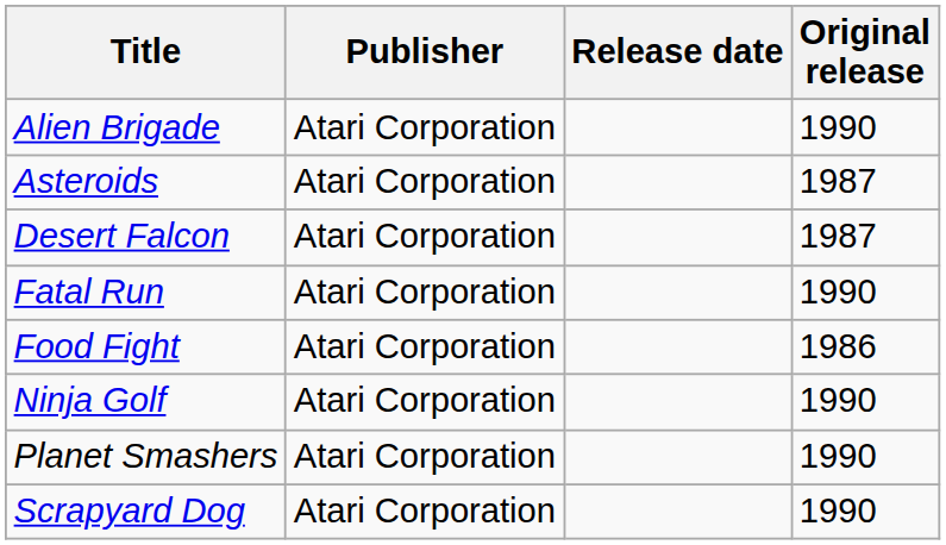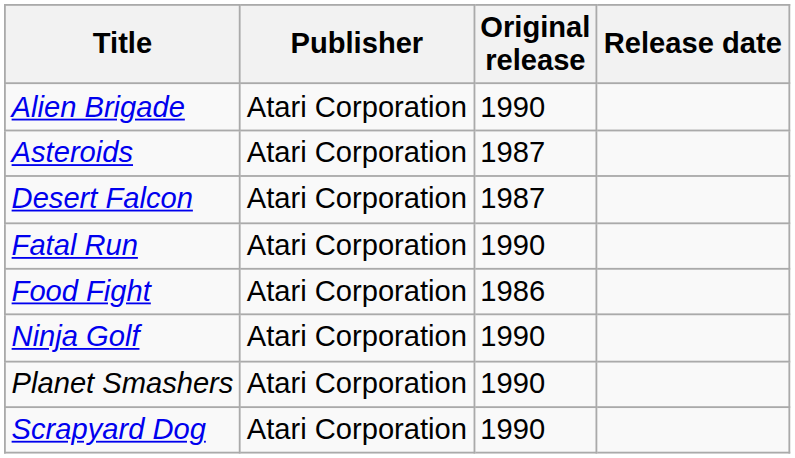columns swapped: Original release <-> Release date
